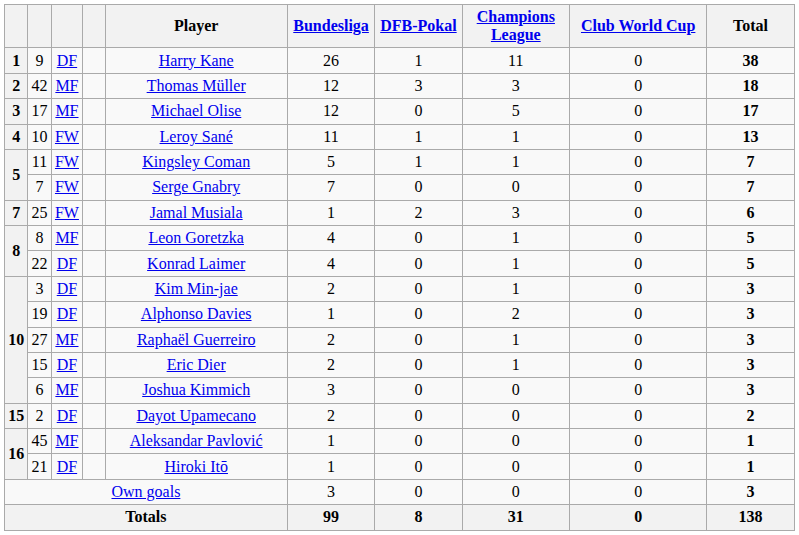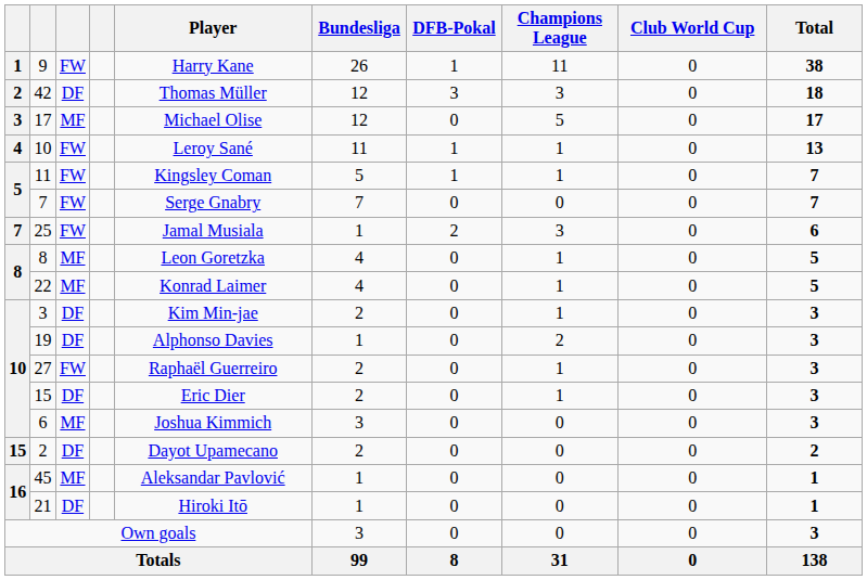9 | column 3: DF -> FW
42 | column 3: MF -> DF
22 | column 3: DF -> MF
27 | column 3: MF -> FW
